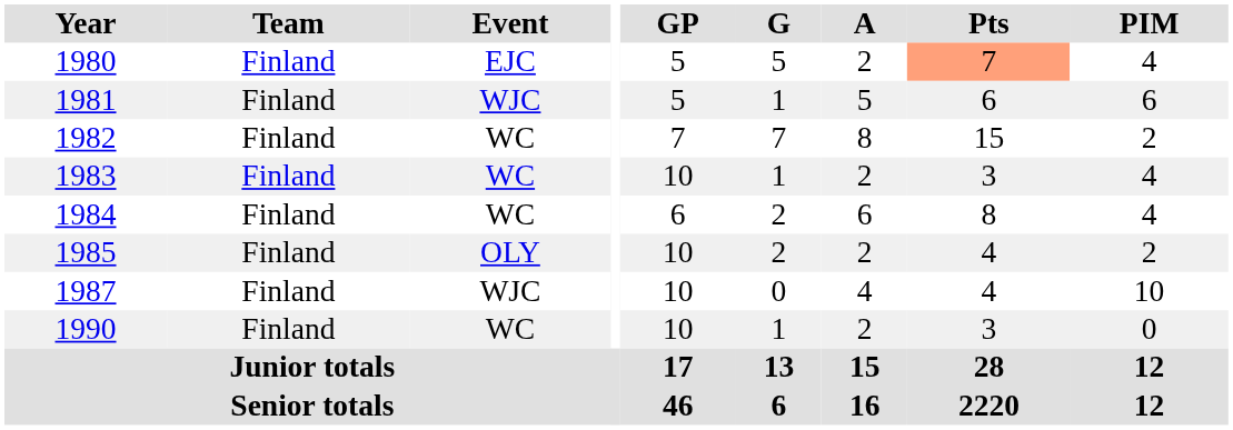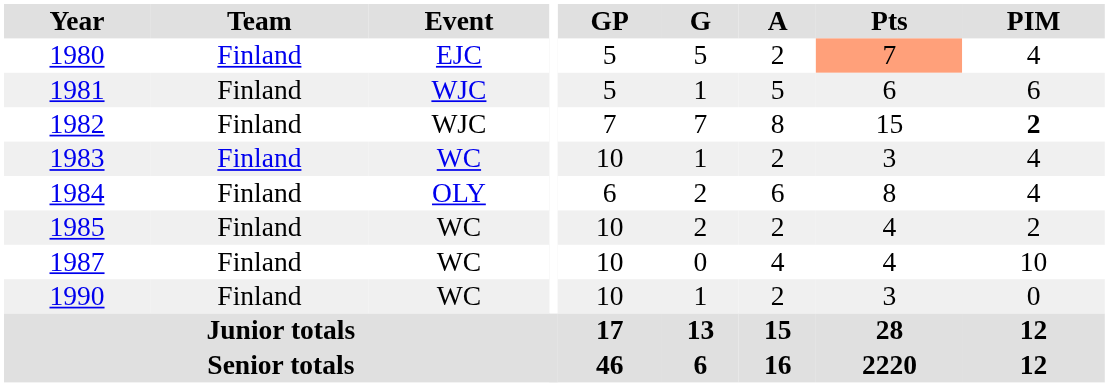1982 | Event: WC -> WJC
1982 | PIM: normal -> bold
1984 | Event: WC -> OLY
1985 | Event: OLY -> WC
1987 | Event: WJC -> WC
